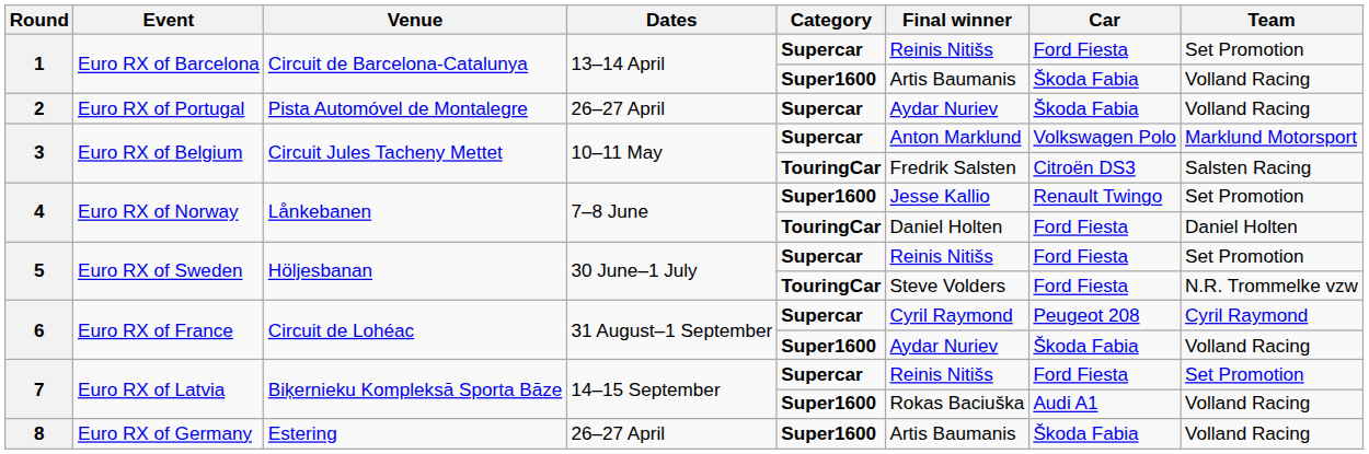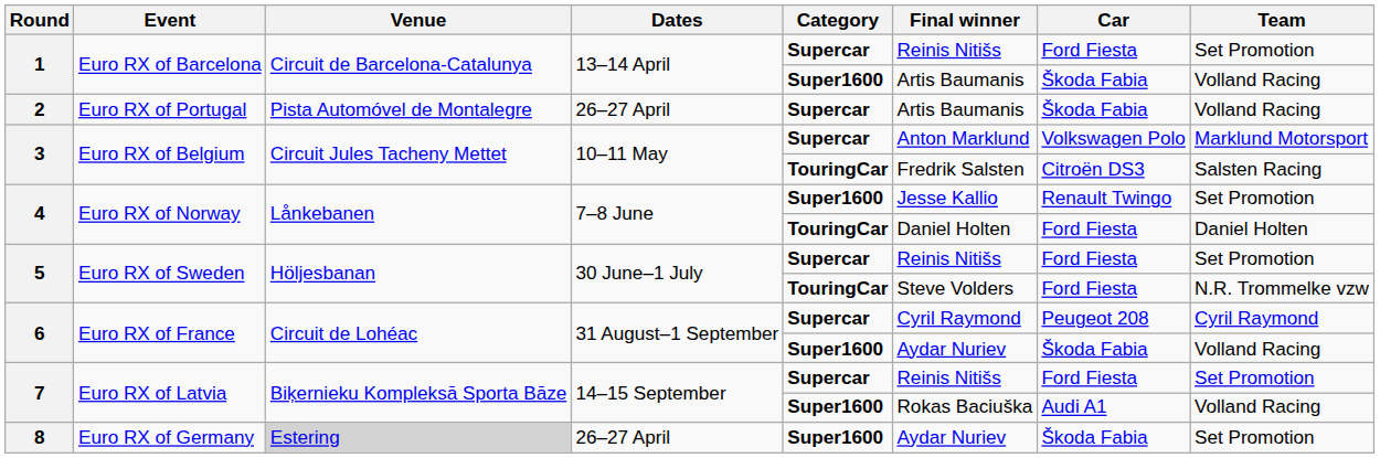2 | Final winner: Aydar Nuriev -> Artis Baumanis
8 | Venue: no background -> lightgrey background
8 | Final winner: Artis Baumanis -> Aydar Nuriev
8 | Team: Volland Racing -> Set Promotion
